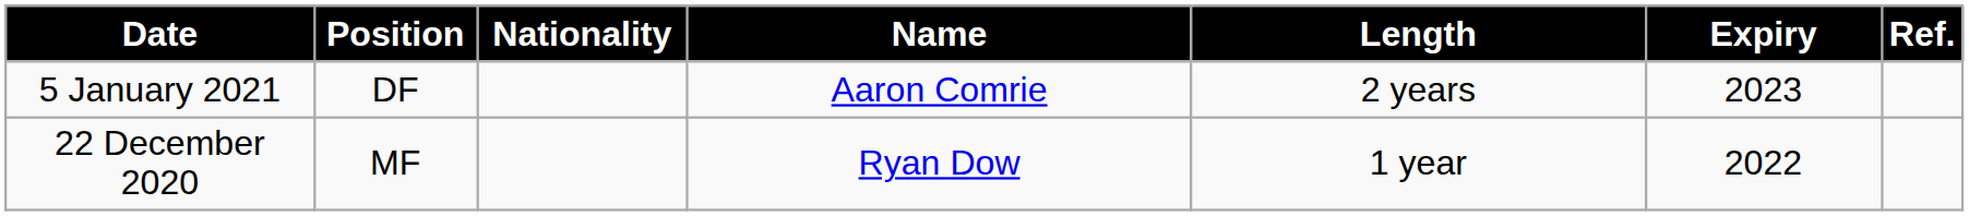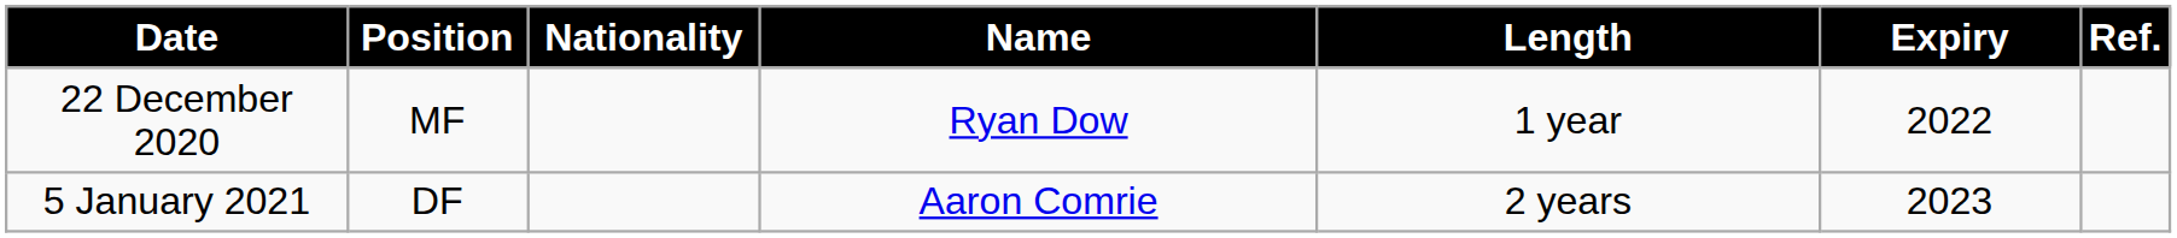rows swapped: 22 December 2020 <-> 5 January 2021
